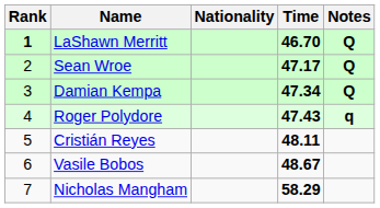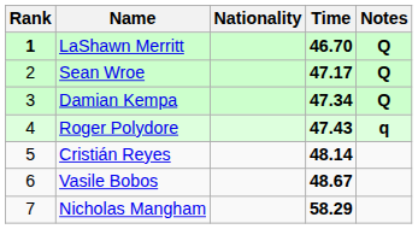Cristián Reyes | Time: 48.11 -> 48.14
